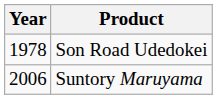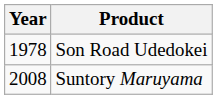Suntory Maruyama | Year: 2006 -> 2008
